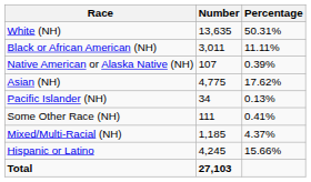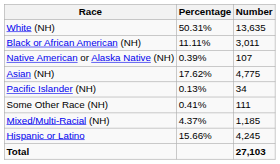columns swapped: Number <-> Percentage
